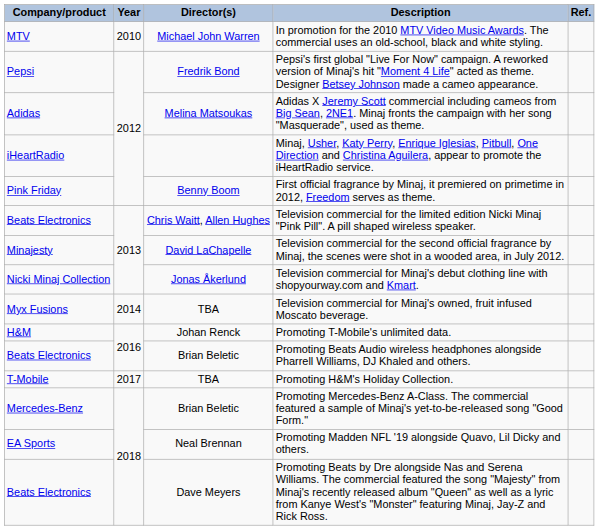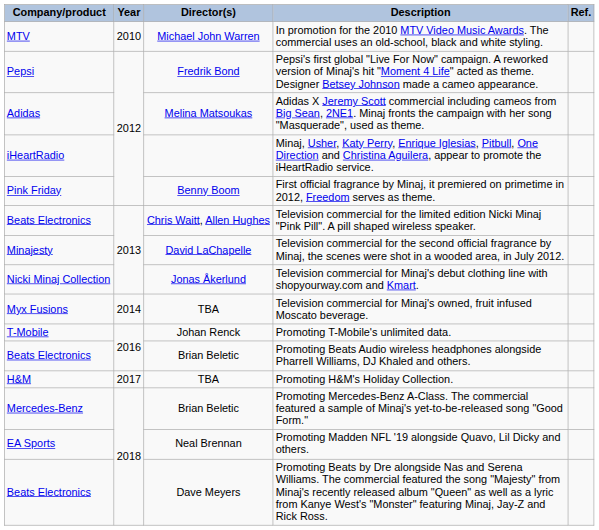Promoting T-Mobile's unlimited data. | Company/product: H&M -> T-Mobile
Promoting H&M's Holiday Collection. | Company/product: T-Mobile -> H&M
